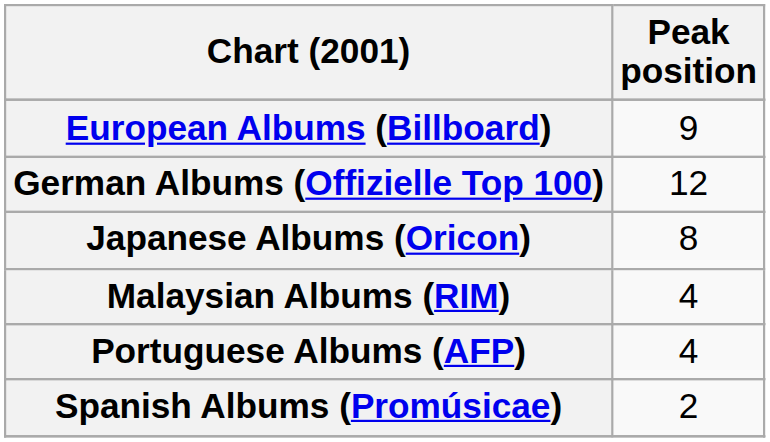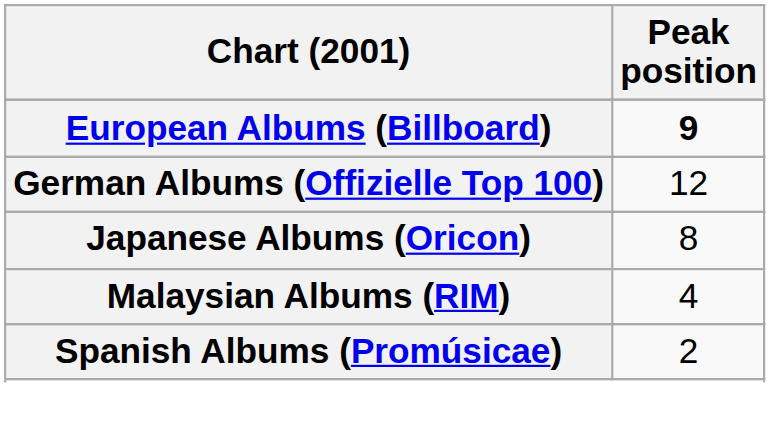European Albums (Billboard) | Peak position: normal -> bold
- row: Portuguese Albums (AFP) | 4
